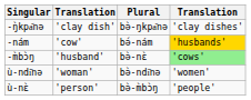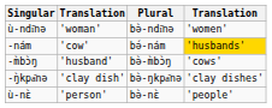rows swapped: -ŋ̀kpa᷄nə <-> ù-ndi᷅nə
-m̀bɔ̀ŋ | Plural: bə̀-nɛ̀ -> bə̀-m̀bɔ̀ŋ
-m̀bɔ̀ŋ | column 4: lightgreen background -> no background
ù-nɛ̀ | Plural: bə̀-m̀bɔ̀ŋ -> bə̀-nɛ̀
